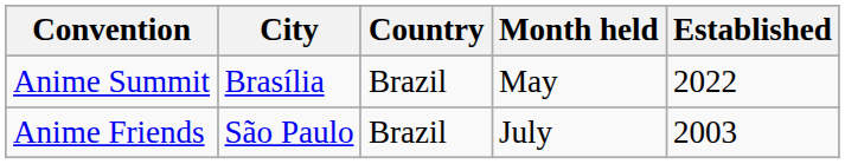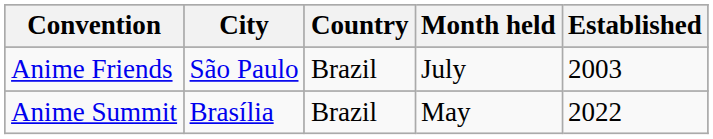rows swapped: Anime Friends <-> Anime Summit
